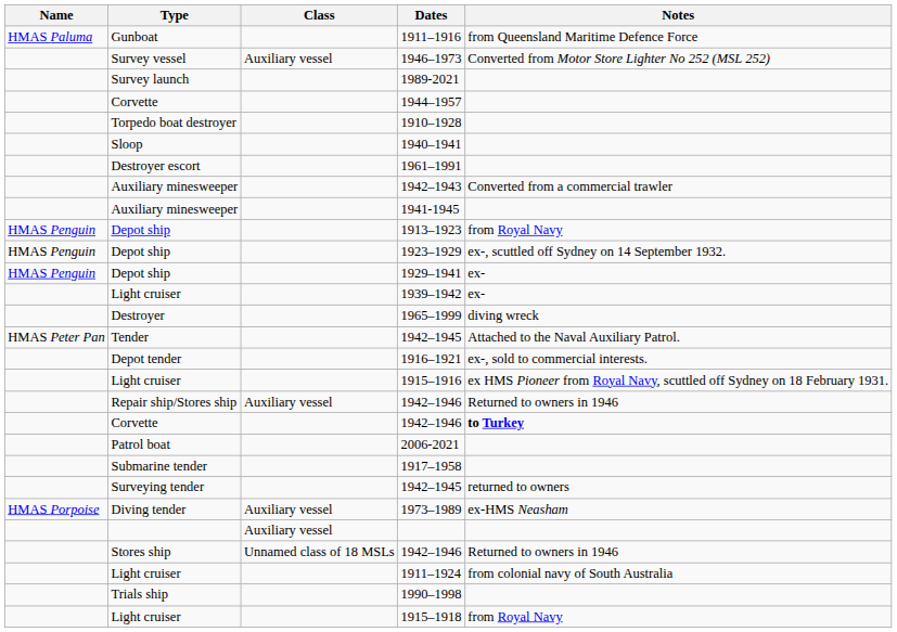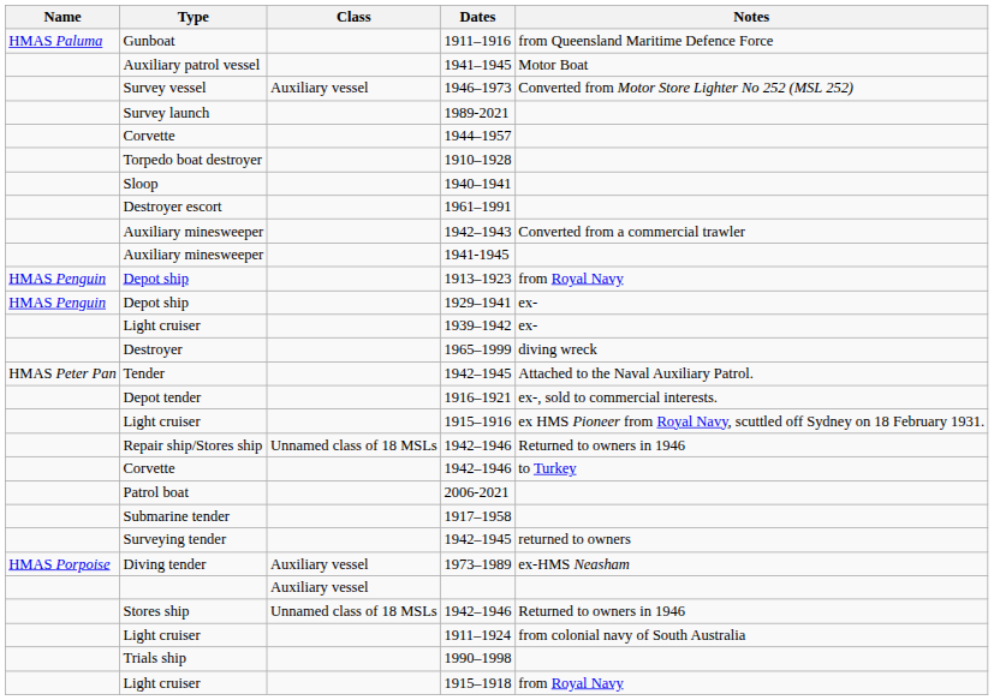+ row: Auxiliary patrol vessel | 1941–1945 | Motor Boat
- row: HMAS Penguin | Depot ship | 1923–1929 | ex-, scuttled off Sydney on 14 September 1932.
Repair ship/Stores ship / 1942–1946 | Class: Auxiliary vessel -> Unnamed class of 18 MSLs
Corvette / 1942–1946 | Notes: bold -> normal
